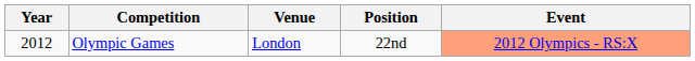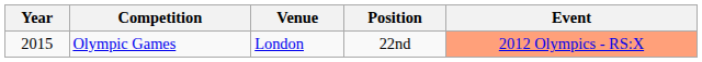Olympic Games | Year: 2012 -> 2015
